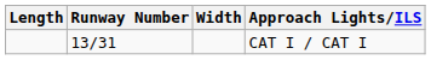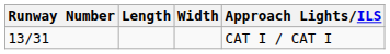columns swapped: Runway Number <-> Length
